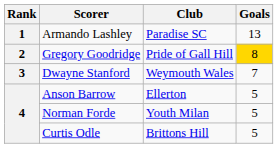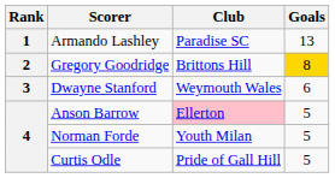Gregory Goodridge | Club: Pride of Gall Hill -> Brittons Hill
Dwayne Stanford | Goals: 7 -> 6
Anson Barrow | Club: no background -> pink background
Curtis Odle | Club: Brittons Hill -> Pride of Gall Hill
